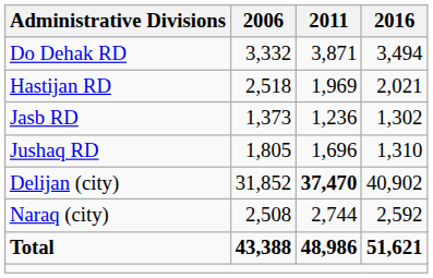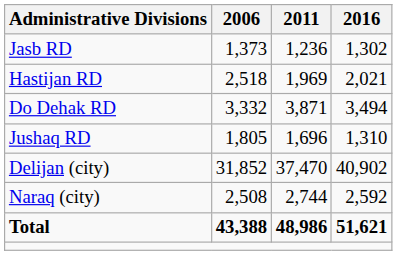rows swapped: Do Dehak RD <-> Jasb RD
Delijan (city) | 2011: bold -> normal
